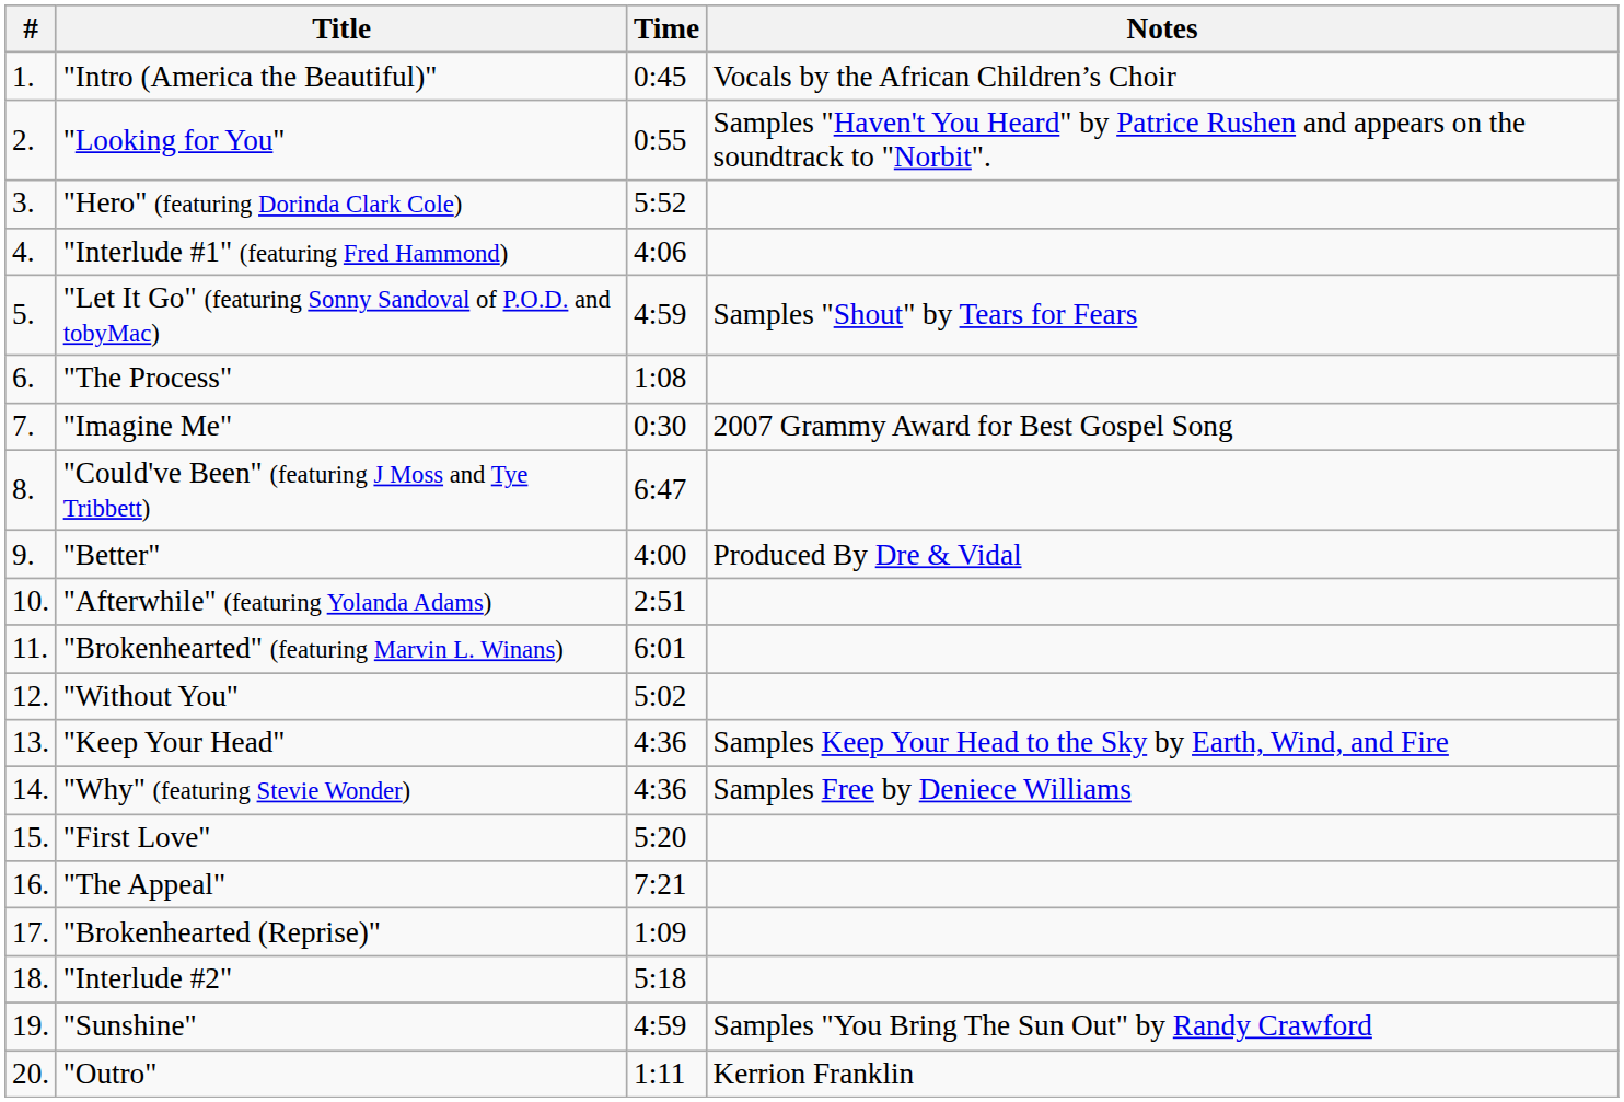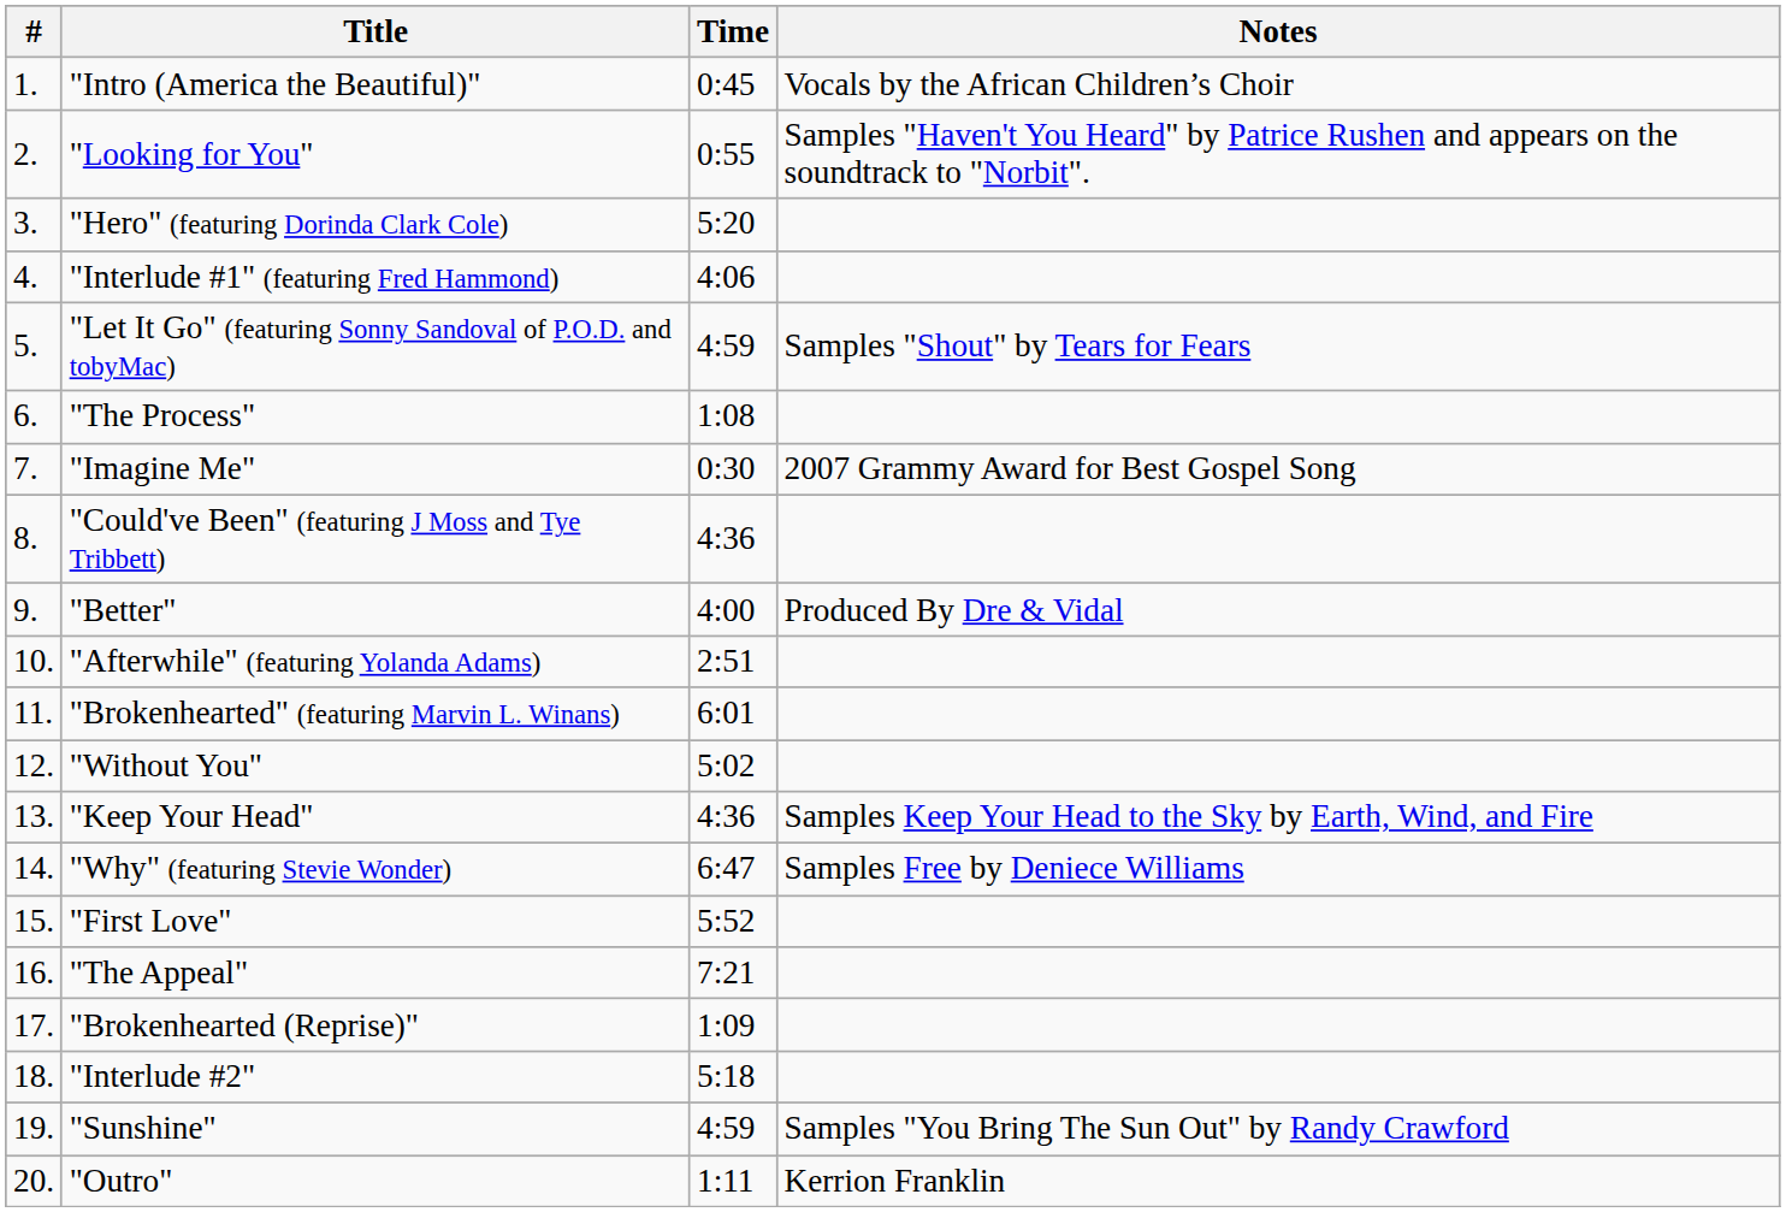"Hero" (featuring Dorinda Clark Cole) | Time: 5:52 -> 5:20
"Could've Been" (featuring J Moss and Tye Tribbett) | Time: 6:47 -> 4:36
"Why" (featuring Stevie Wonder) | Time: 4:36 -> 6:47
"First Love" | Time: 5:20 -> 5:52
